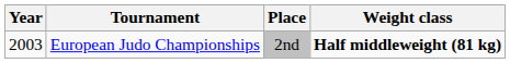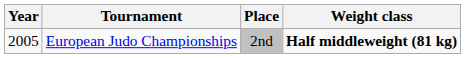European Judo Championships | Year: 2003 -> 2005
